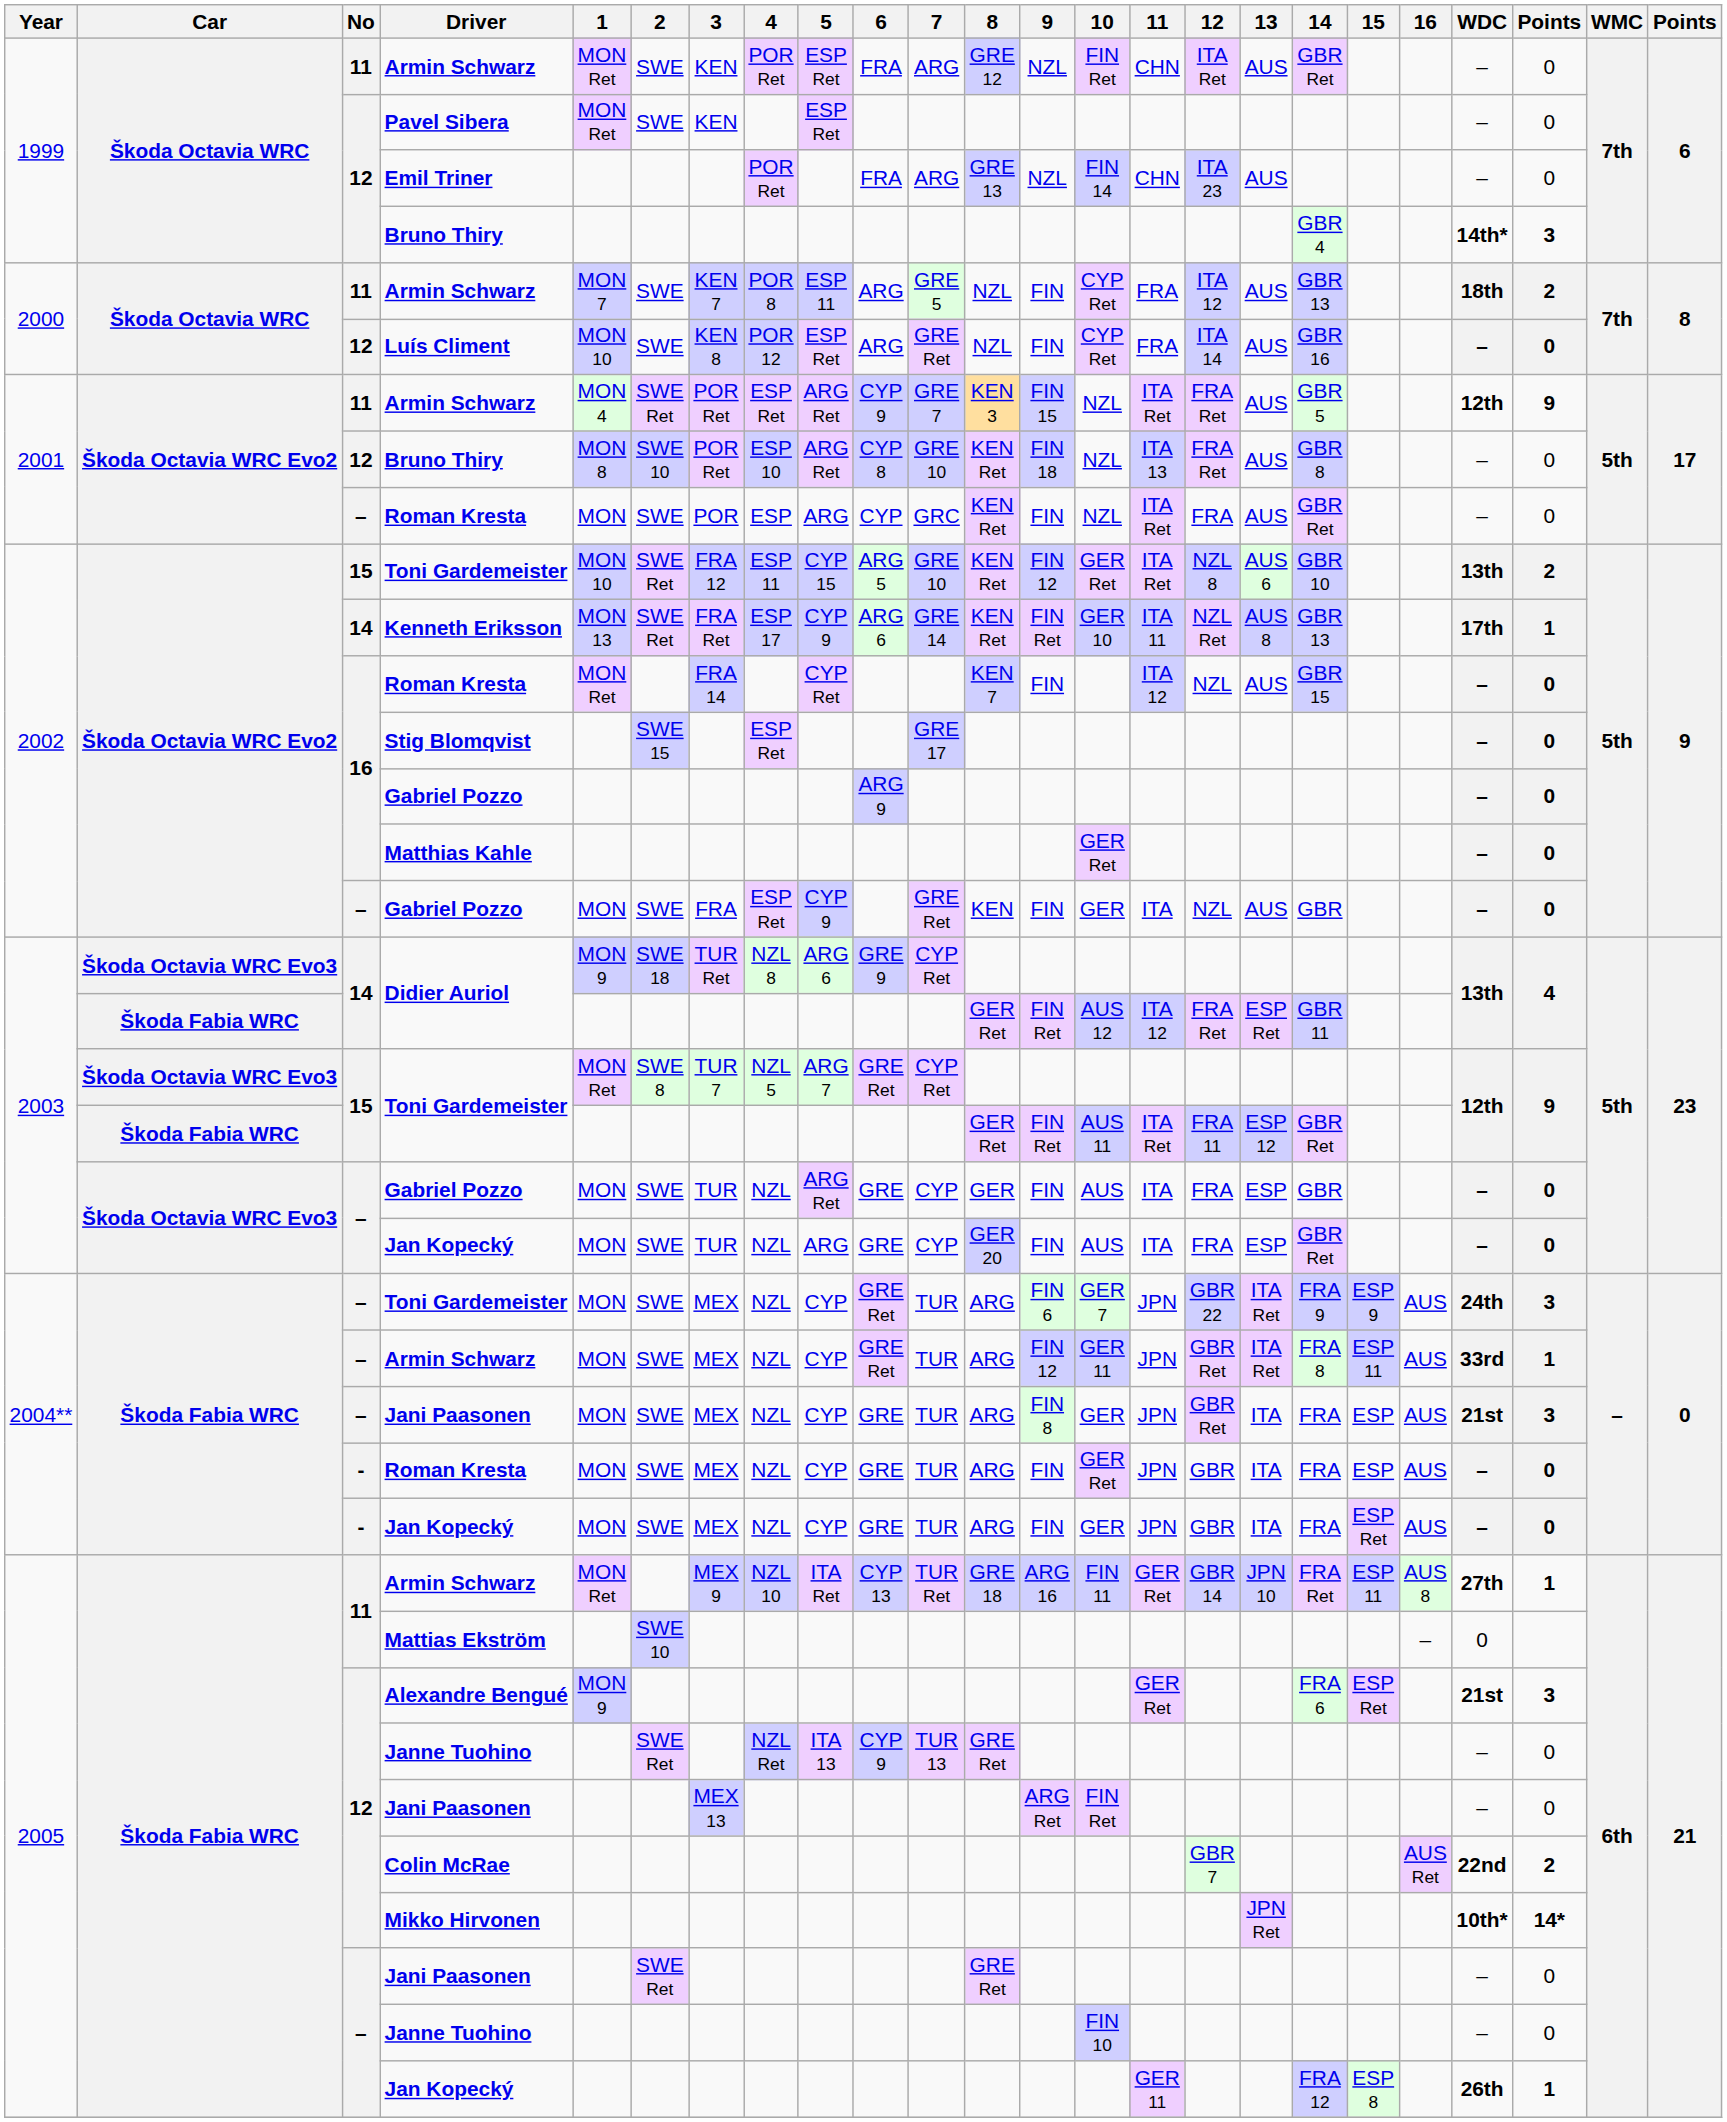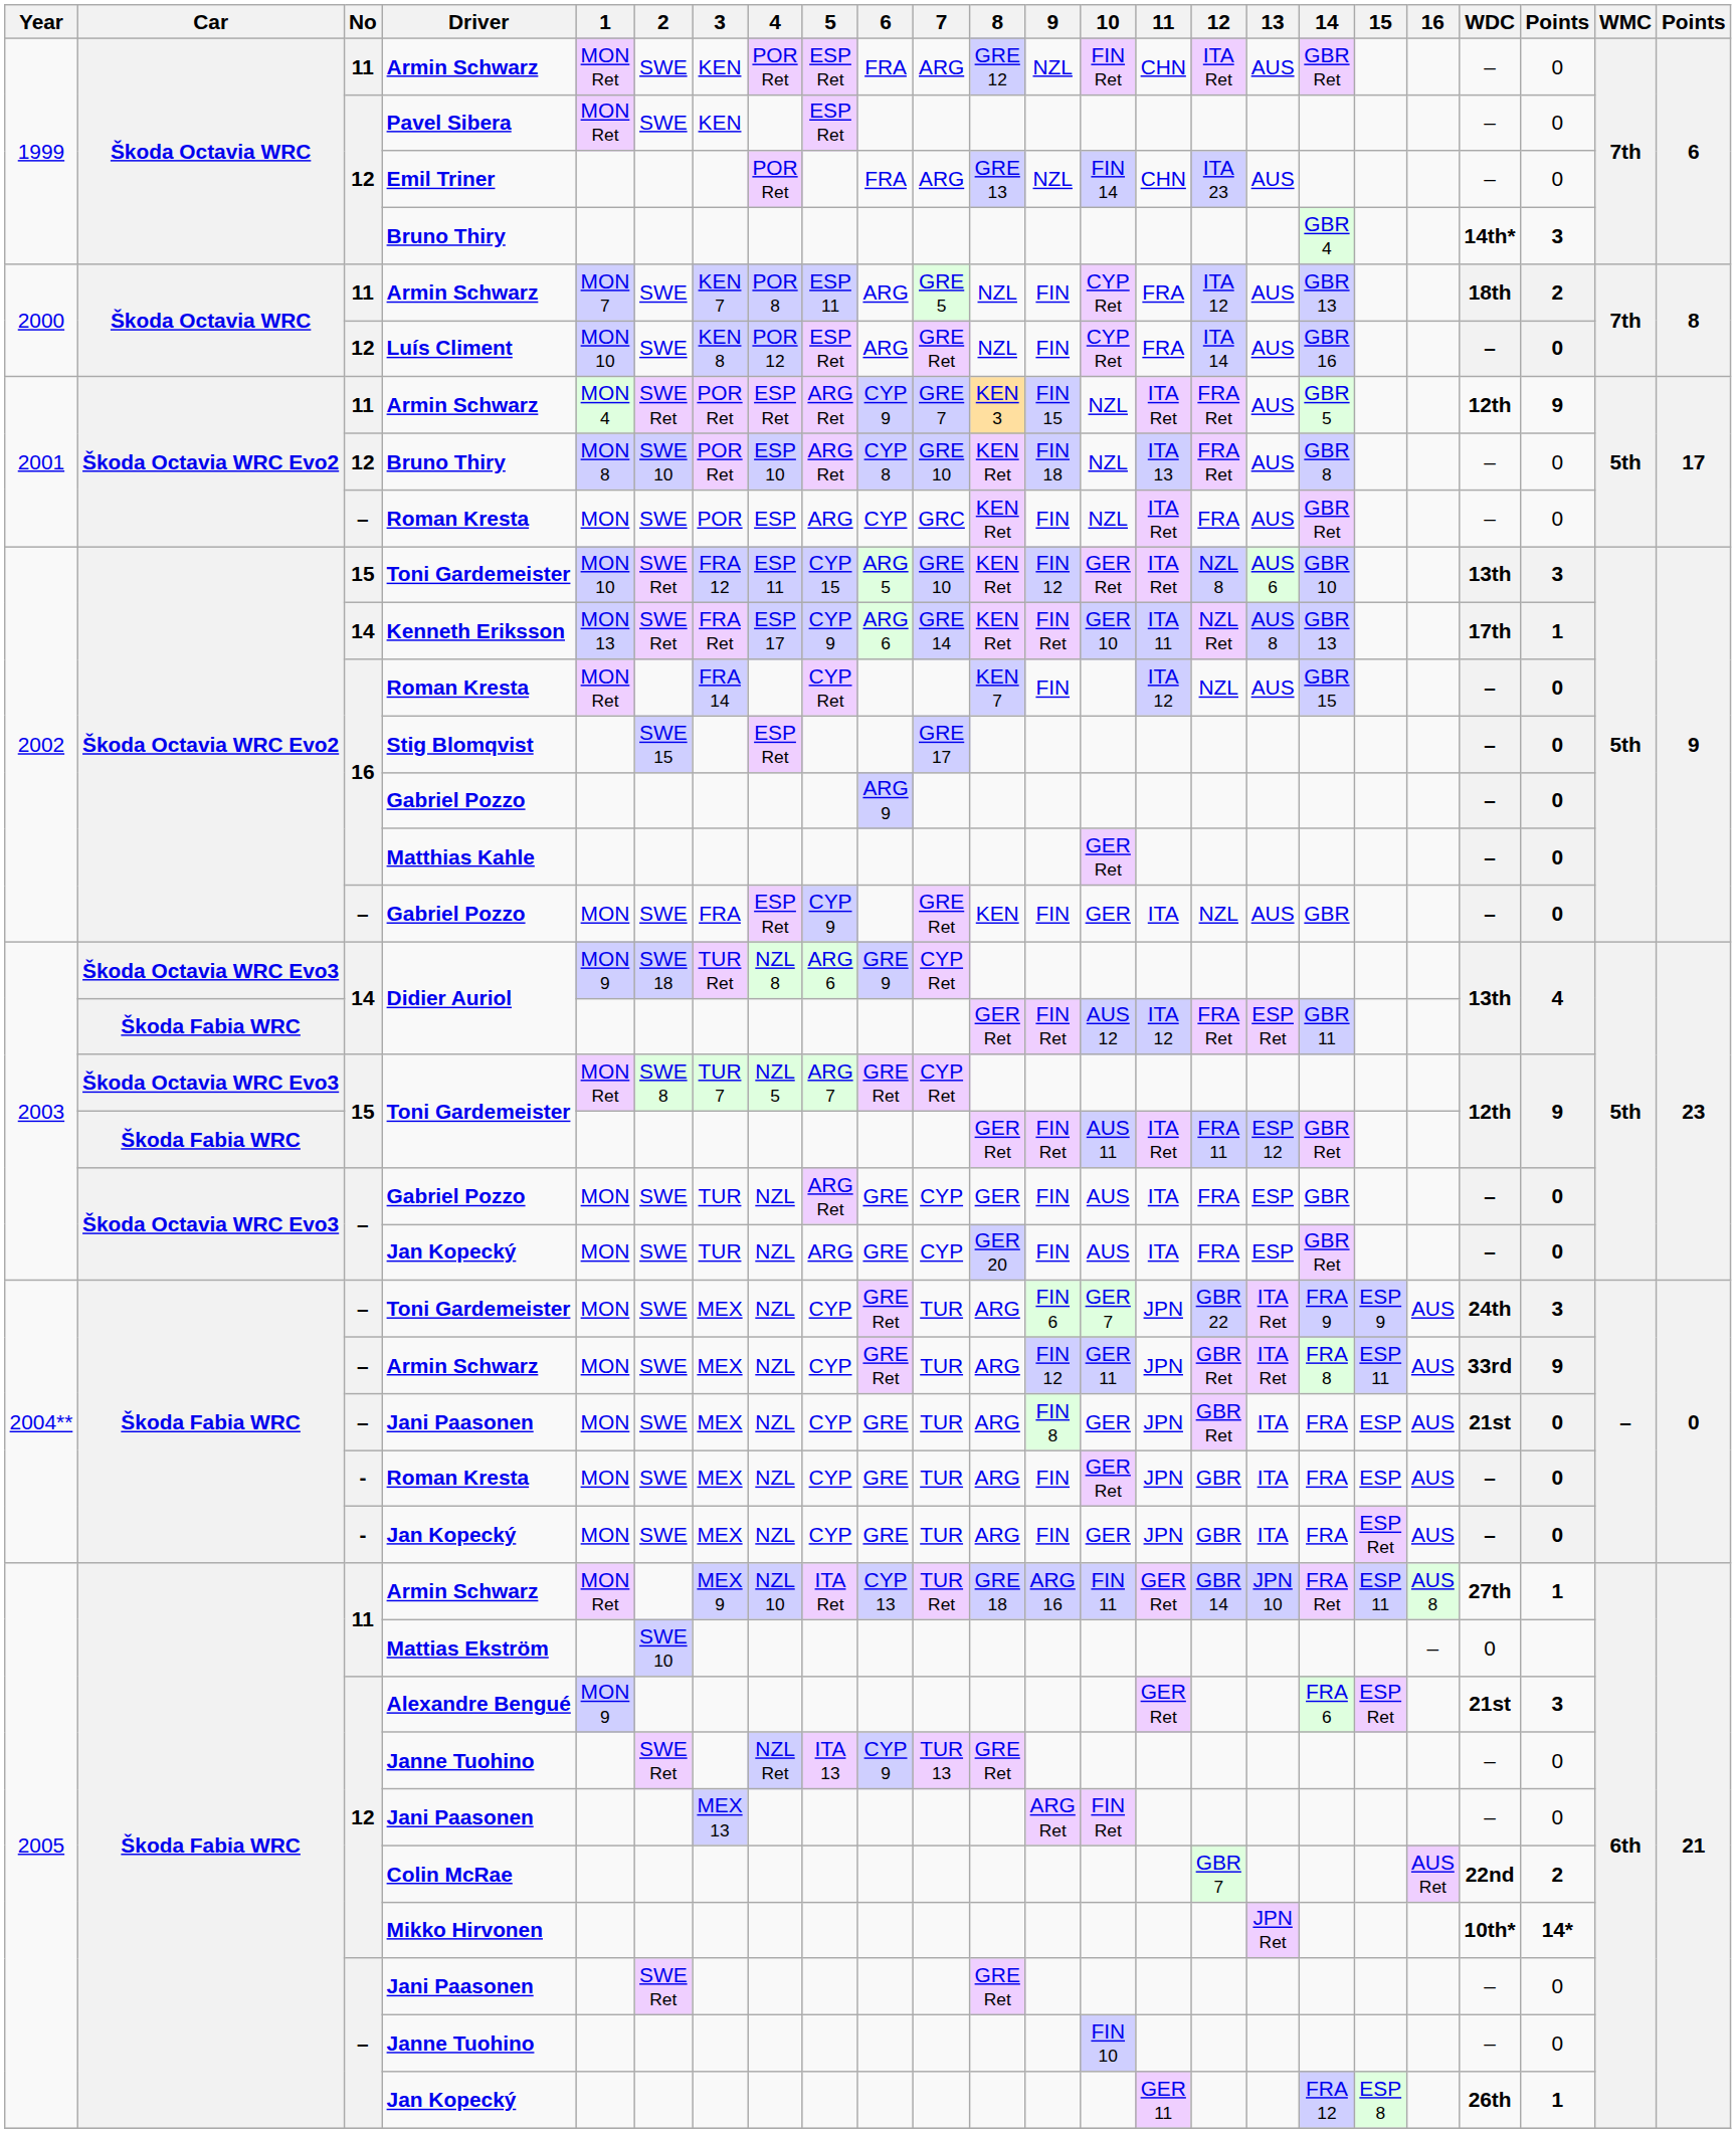2002 / Toni Gardemeister | column 22: 2 -> 3
2004** / Armin Schwarz | column 22: 1 -> 9
2004** / Jani Paasonen | column 22: 3 -> 0
